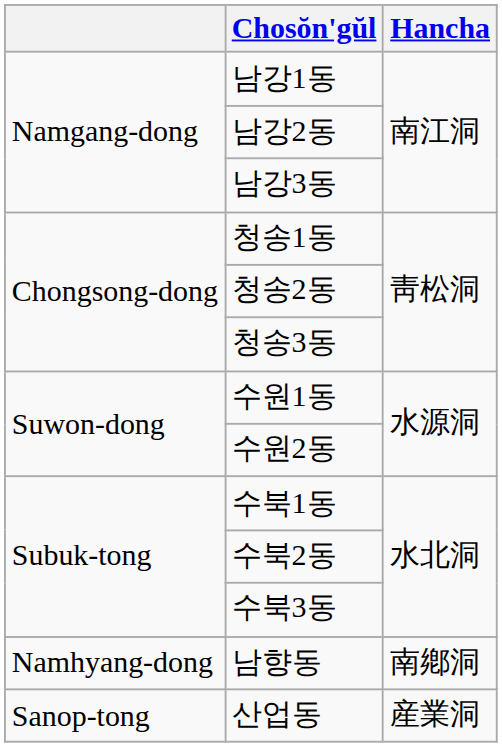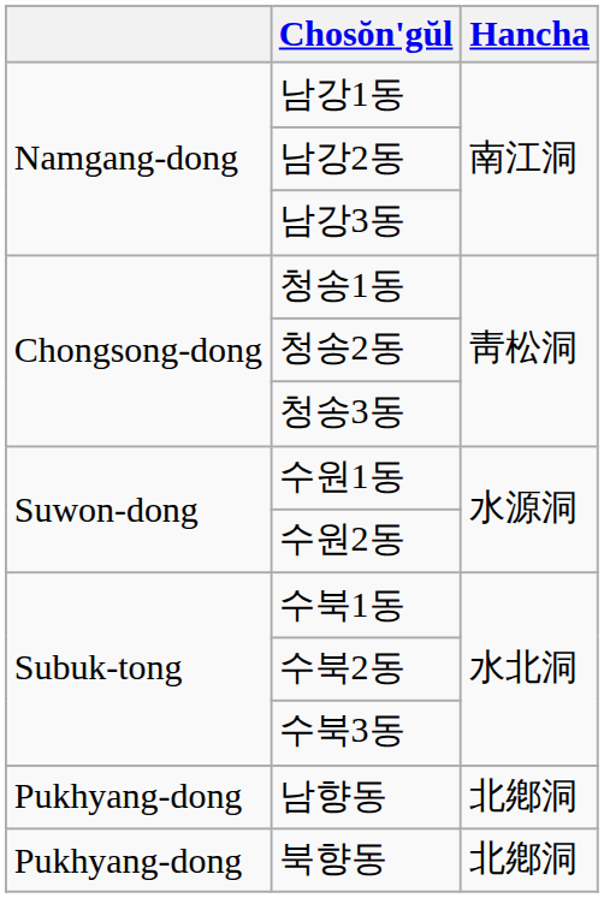남향동 | column 1: Namhyang-dong -> Pukhyang-dong
남향동 | Hancha: 南鄕洞 -> 北鄕洞
+ row: Pukhyang-dong | 북향동 | 北鄕洞
- row: Sanop-tong | 산업동 | 産業洞
